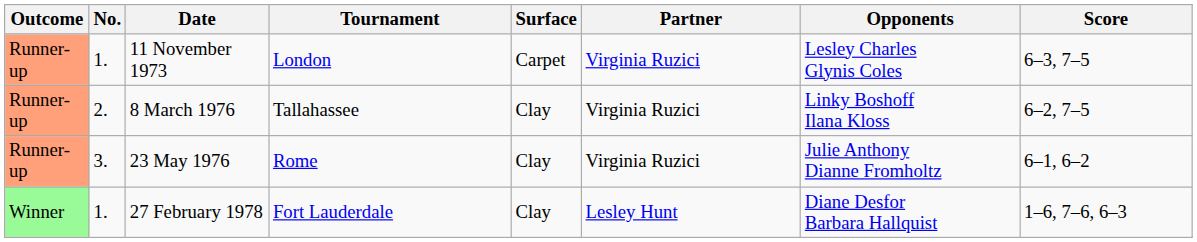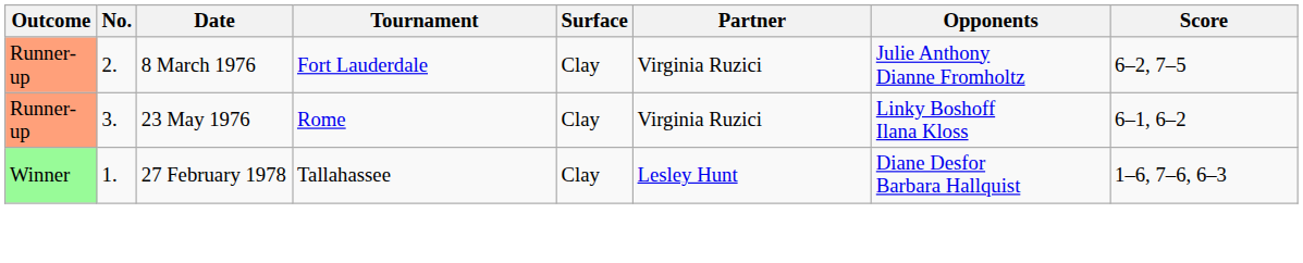- row: Runner-up | 1. | 11 November 1973 | London | Carpet | Virginia Ruzici | Lesley Charles Glynis Coles | 6–3, 7–5
8 March 1976 | Tournament: Tallahassee -> Fort Lauderdale
8 March 1976 | Opponents: Linky Boshoff Ilana Kloss -> Julie Anthony Dianne Fromholtz
23 May 1976 | Opponents: Julie Anthony Dianne Fromholtz -> Linky Boshoff Ilana Kloss
27 February 1978 | Tournament: Fort Lauderdale -> Tallahassee
